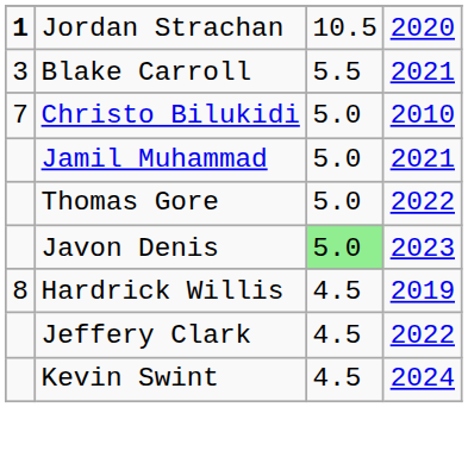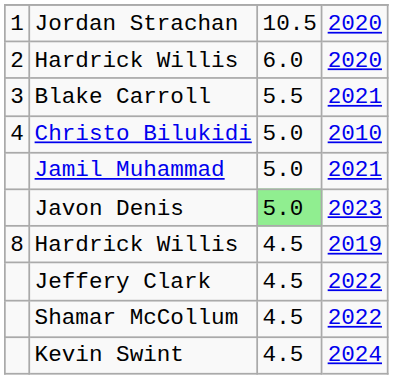Jordan Strachan | column 1: bold -> normal
+ row: 2 | Hardrick Willis | 6.0 | 2020
Christo Bilukidi | column 1: 7 -> 4
- row: Thomas Gore | 5.0 | 2022
+ row: Shamar McCollum | 4.5 | 2022
